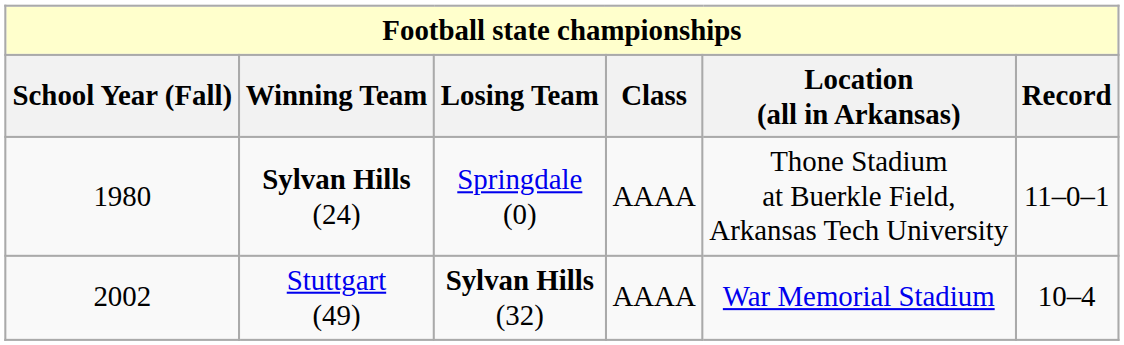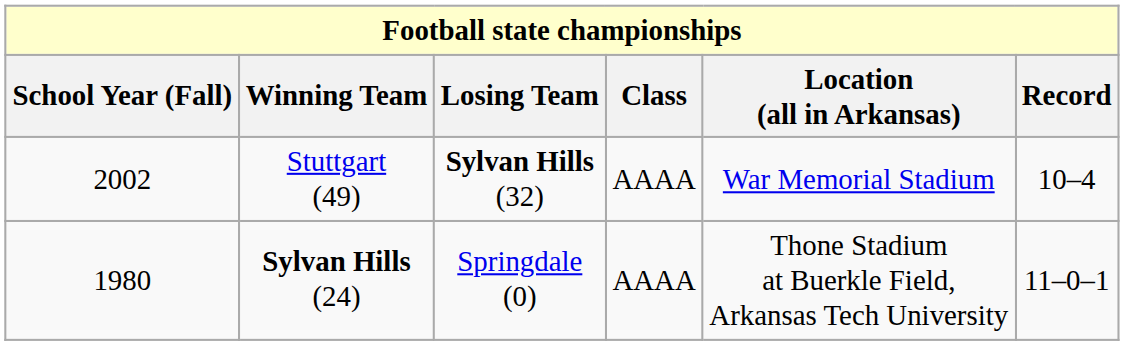rows swapped: Sylvan Hills (24) <-> Stuttgart (49)
